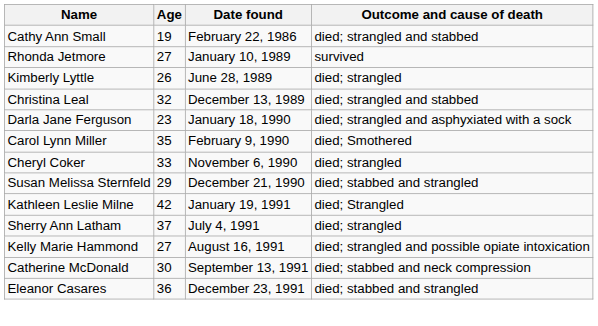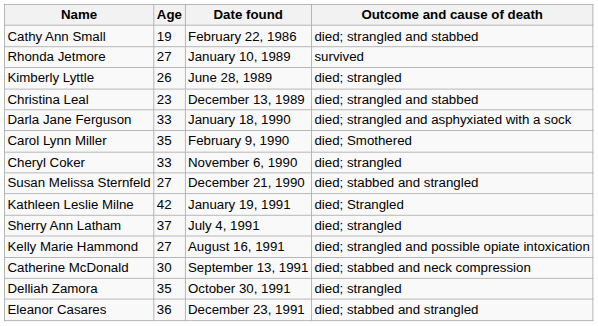Christina Leal | Age: 32 -> 23
Darla Jane Ferguson | Age: 23 -> 33
Susan Melissa Sternfeld | Age: 29 -> 27
+ row: Delliah Zamora | 35 | October 30, 1991 | died; strangled
